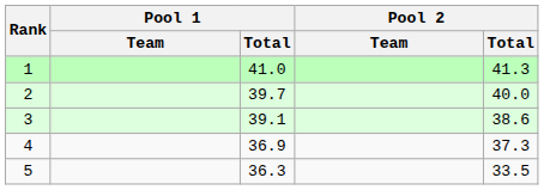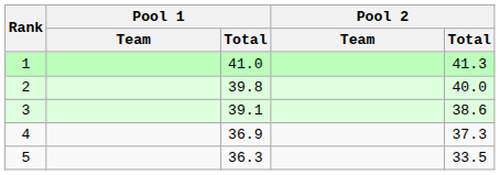2 | Pool 1 / Total: 39.7 -> 39.8
